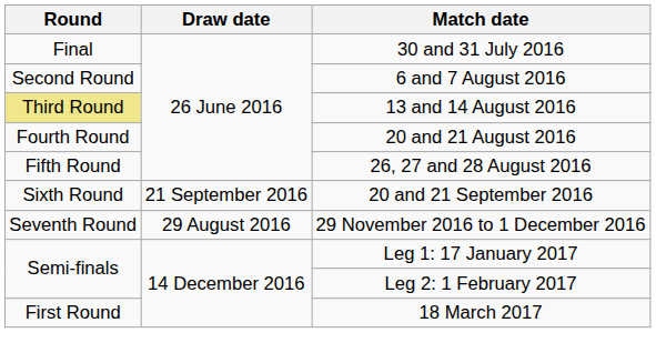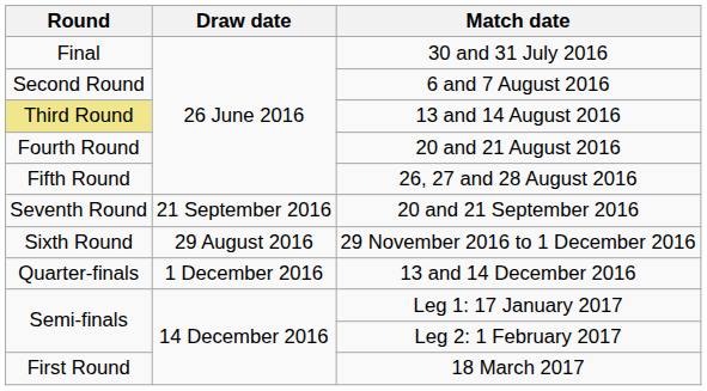20 and 21 September 2016 | Round: Sixth Round -> Seventh Round
29 November 2016 to 1 December 2016 | Round: Seventh Round -> Sixth Round
+ row: Quarter-finals | 1 December 2016 | 13 and 14 December 2016
